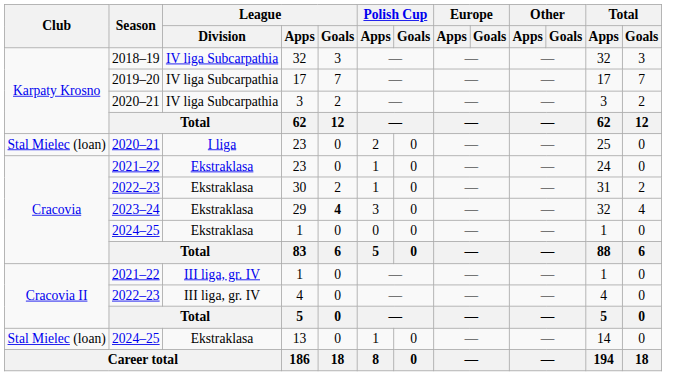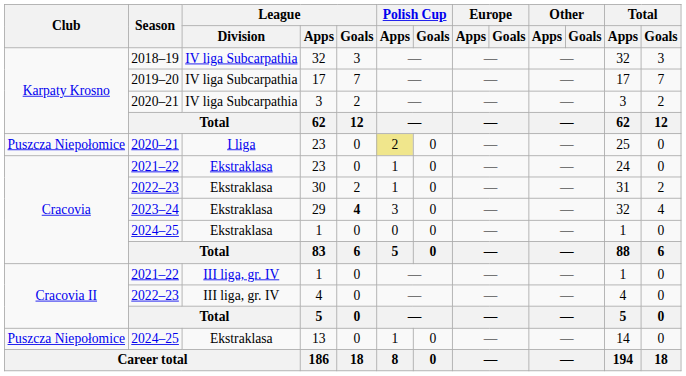2020–21 / 23 | Club: Stal Mielec (loan) -> Puszcza Niepołomice
2020–21 / 23 | Polish Cup / Apps: no background -> khaki background
13 | Club: Stal Mielec (loan) -> Puszcza Niepołomice
